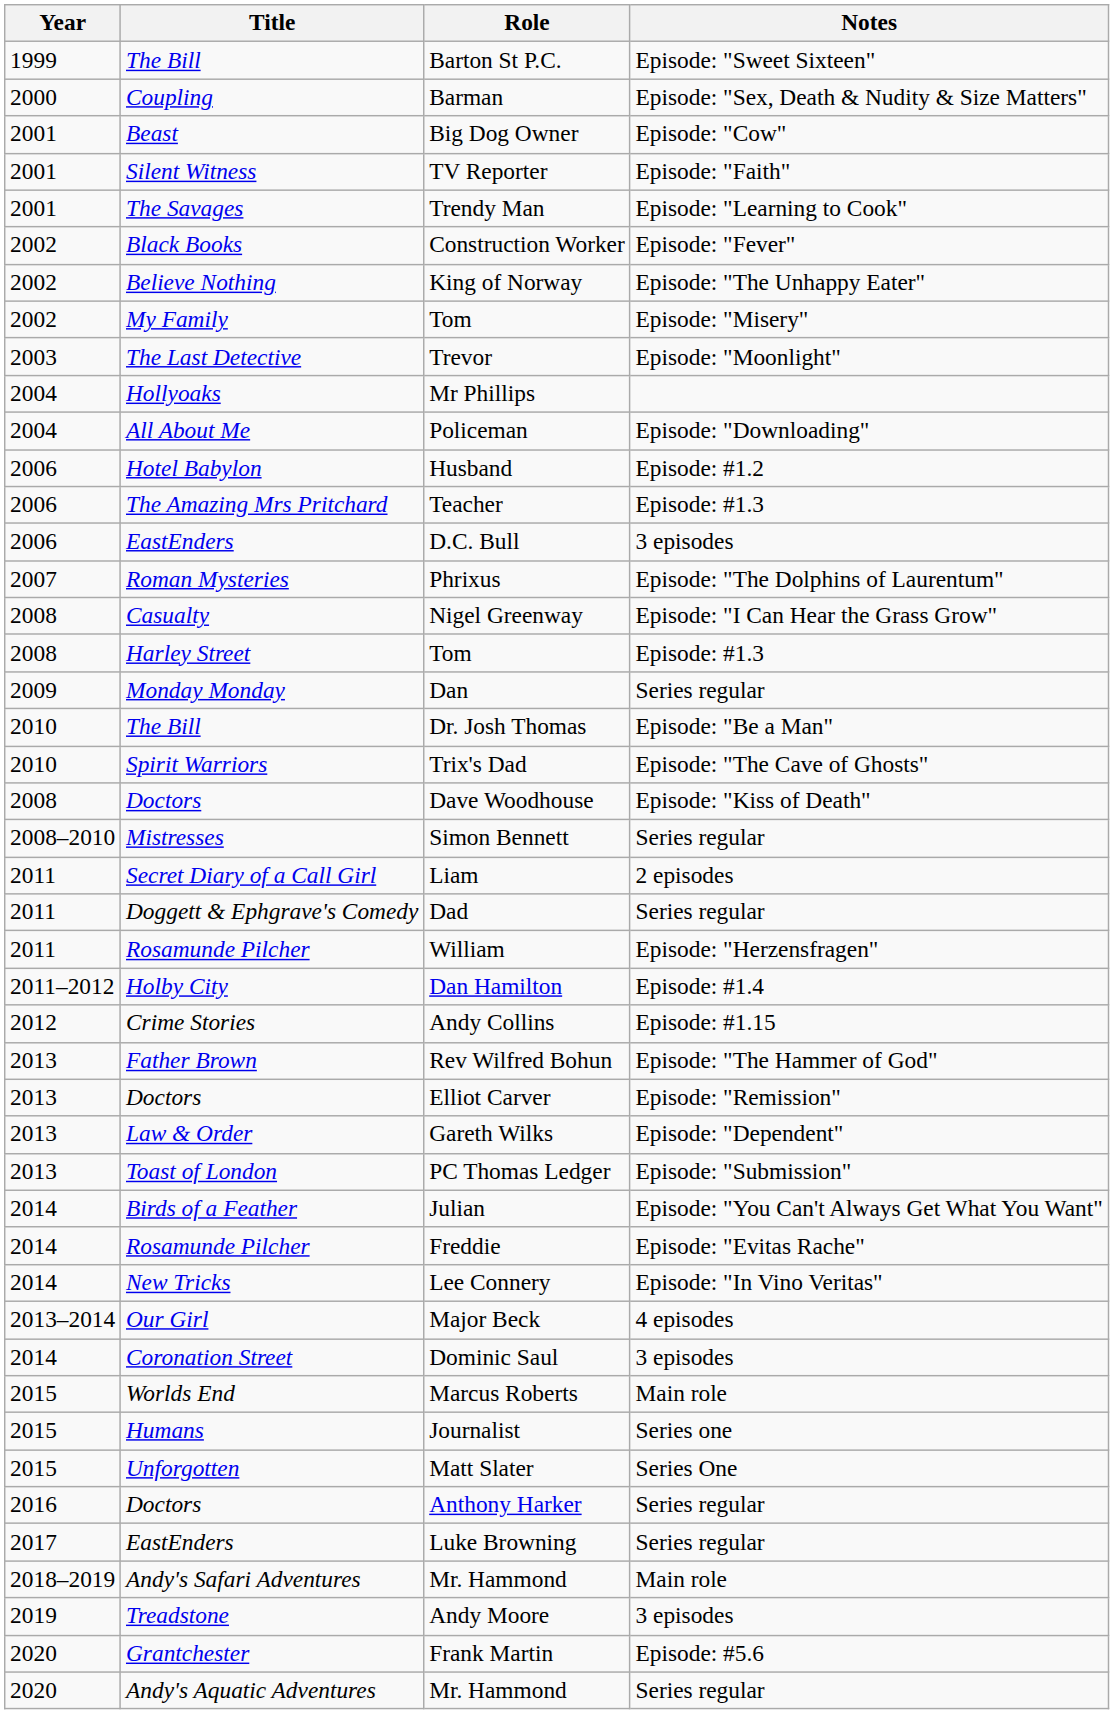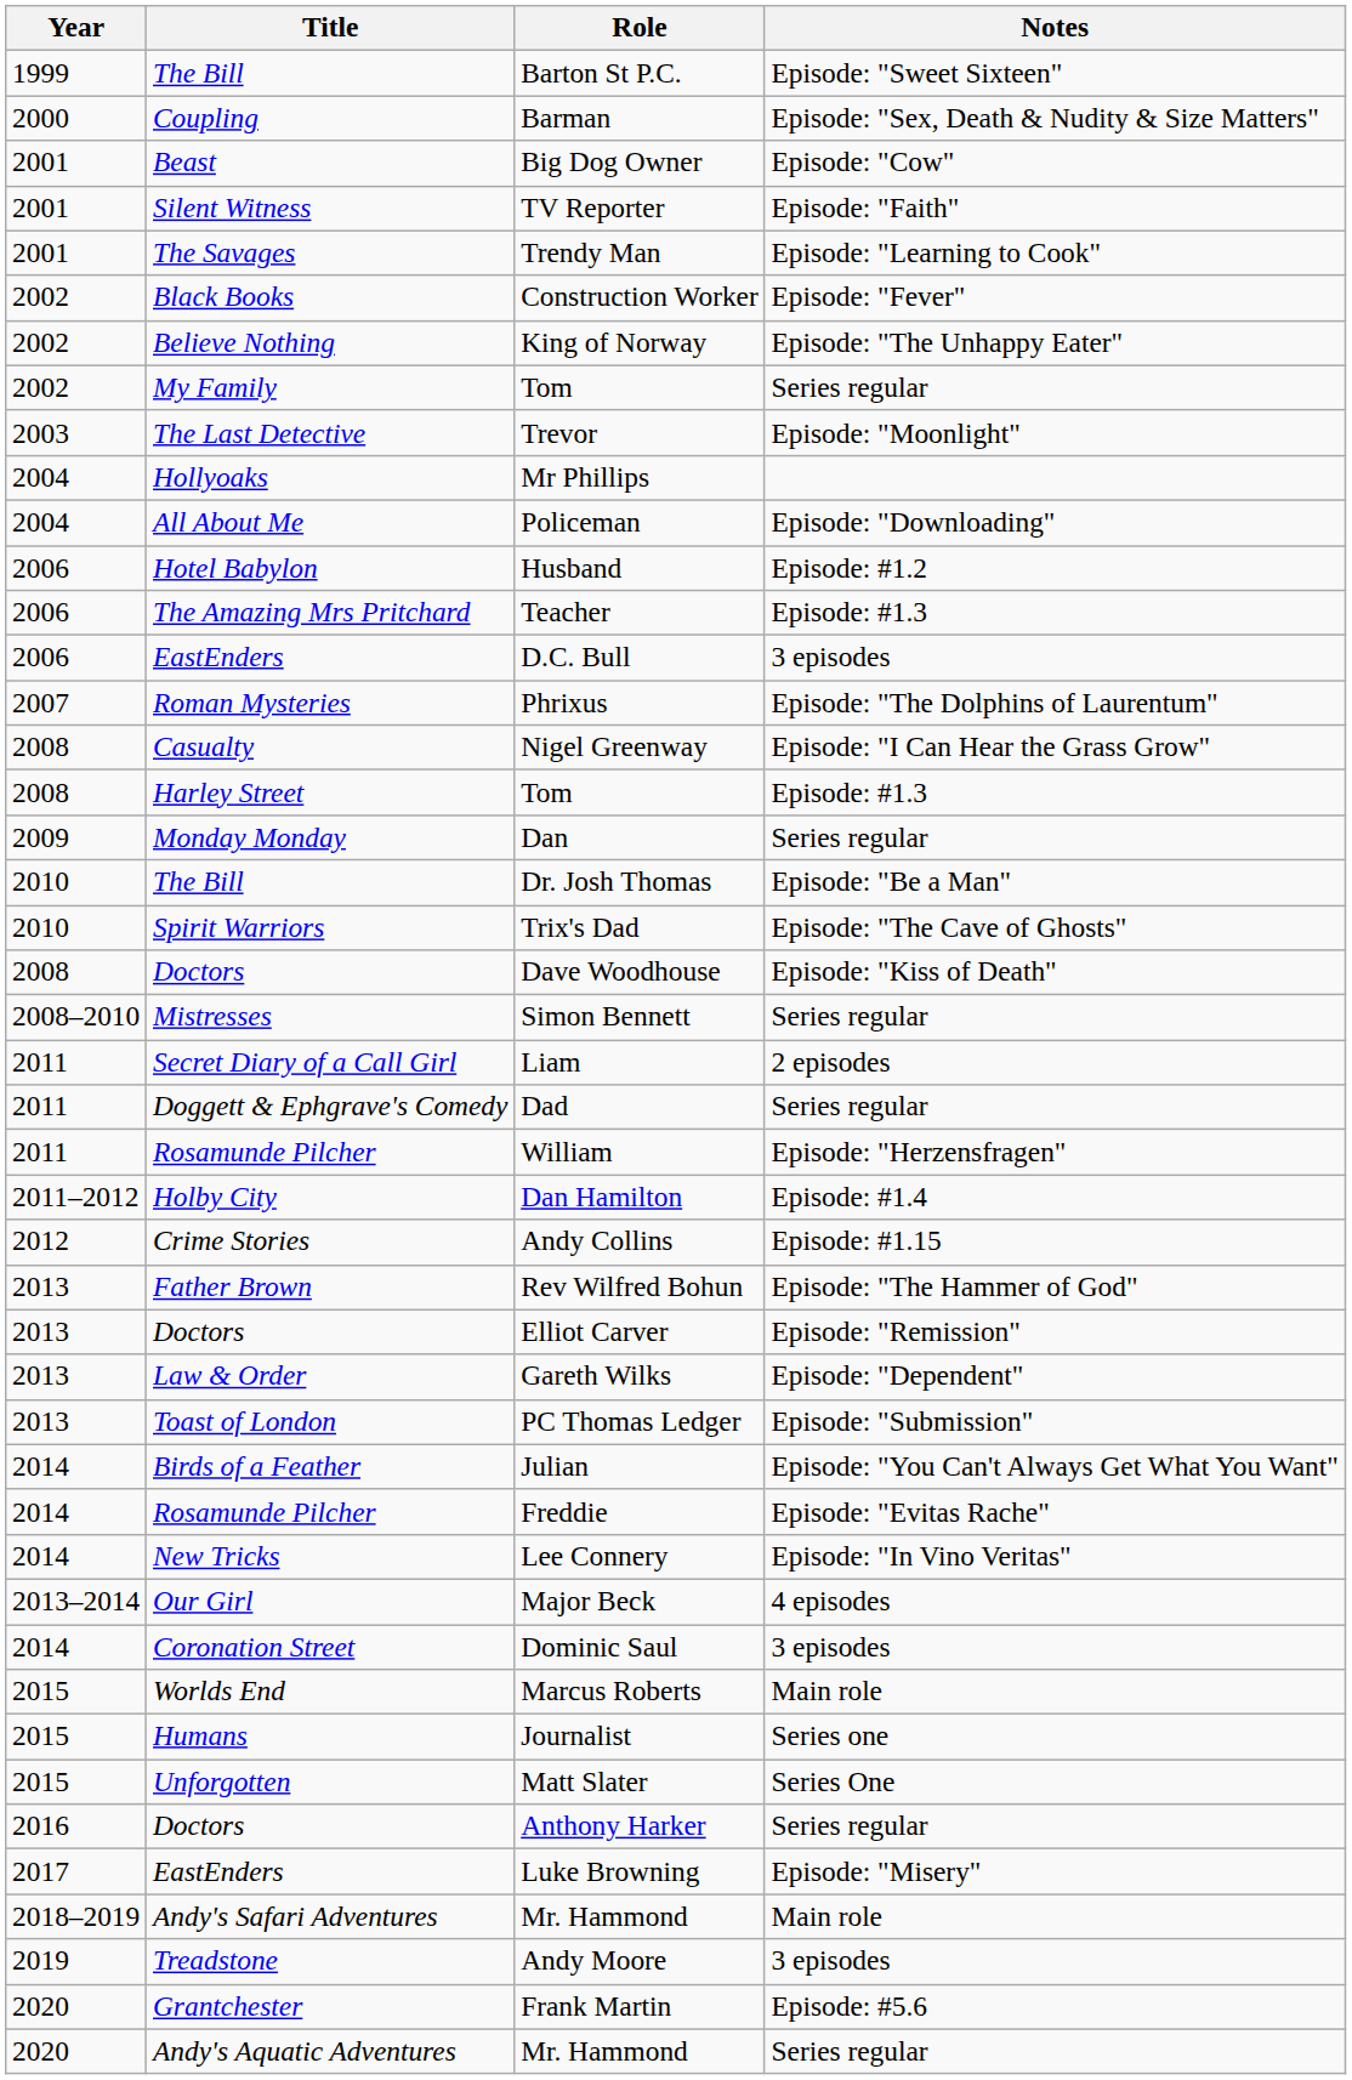My Family / Tom | Notes: Episode: "Misery" -> Series regular
Luke Browning | Notes: Series regular -> Episode: "Misery"
